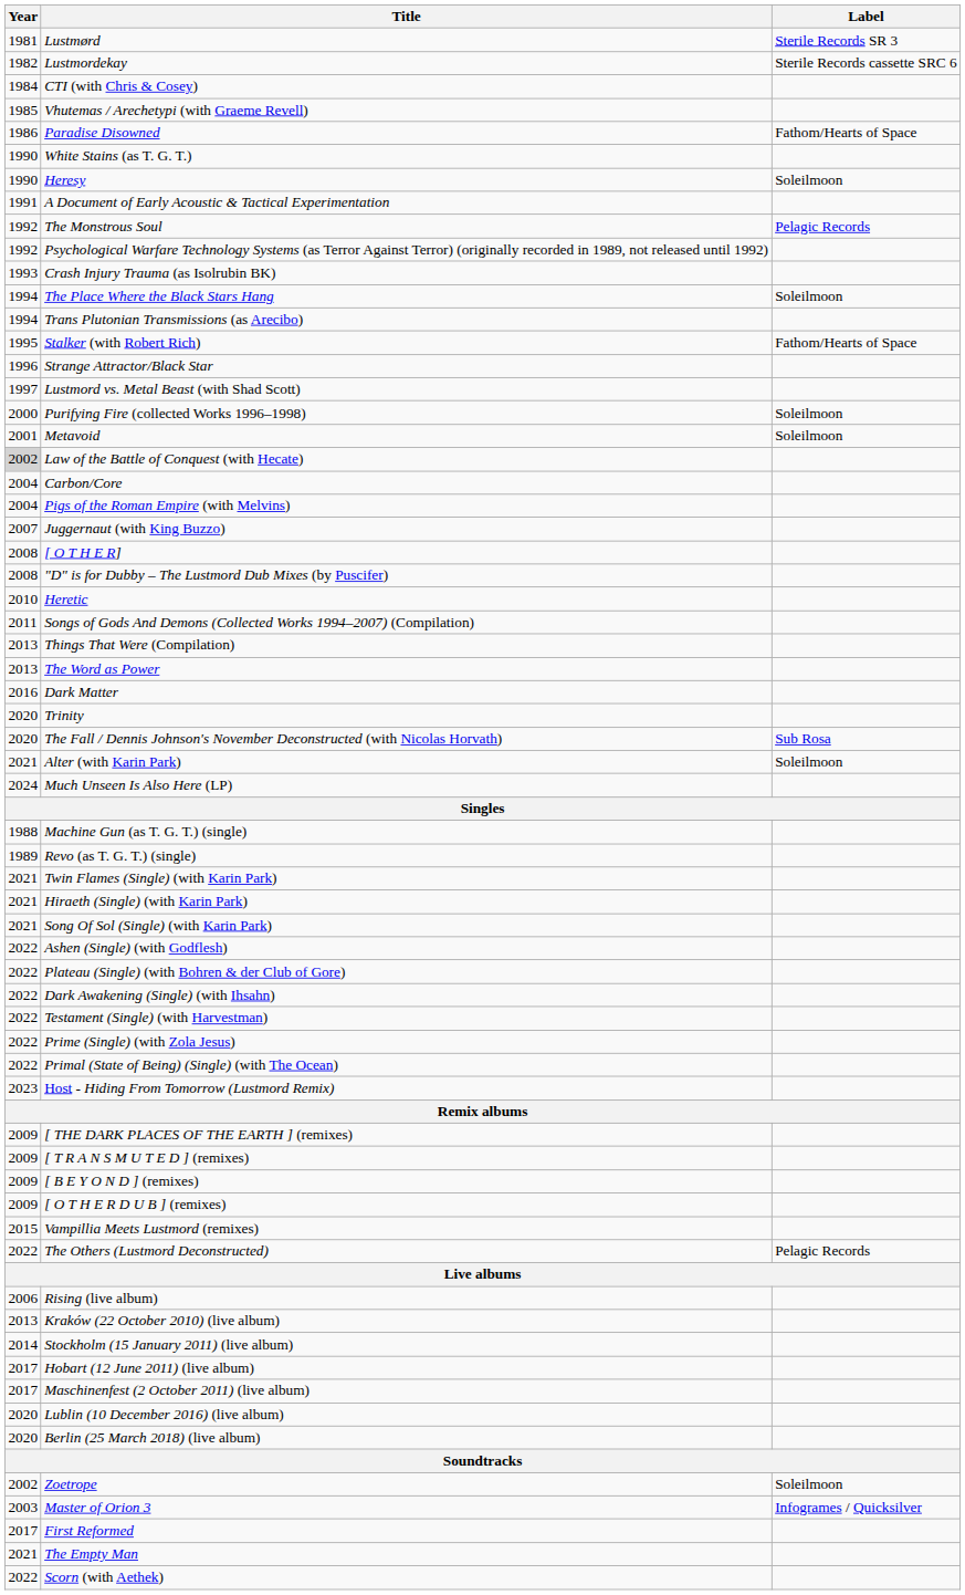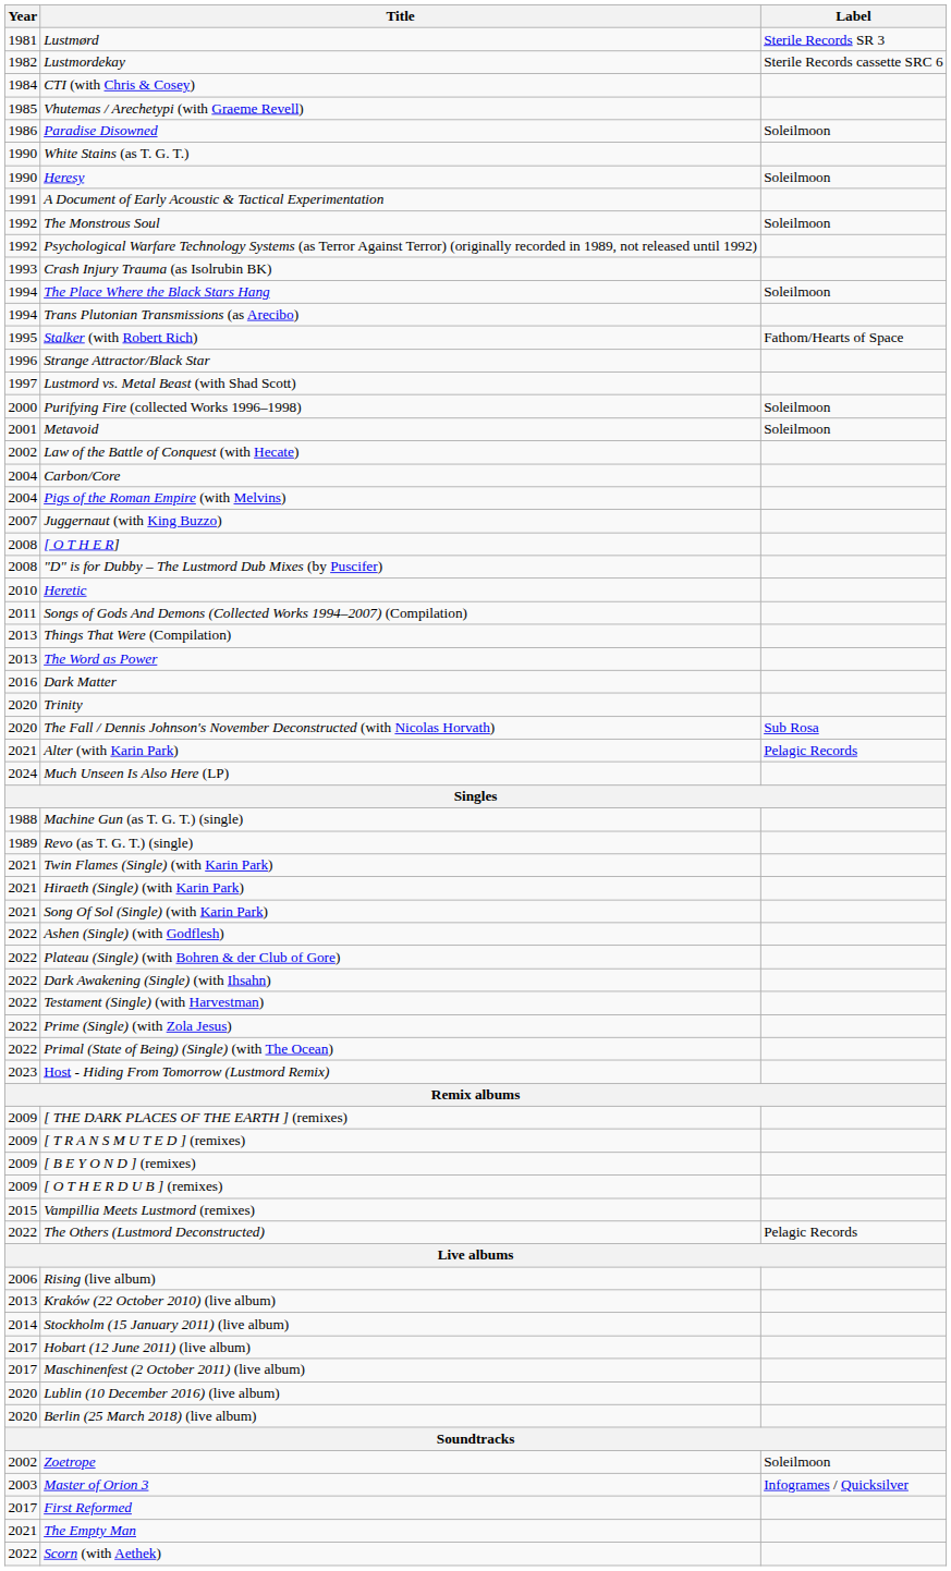Paradise Disowned | Label: Fathom/Hearts of Space -> Soleilmoon
The Monstrous Soul | Label: Pelagic Records -> Soleilmoon
Law of the Battle of Conquest (with Hecate) | Year: lightgrey background -> no background
Alter (with Karin Park) | Label: Soleilmoon -> Pelagic Records
